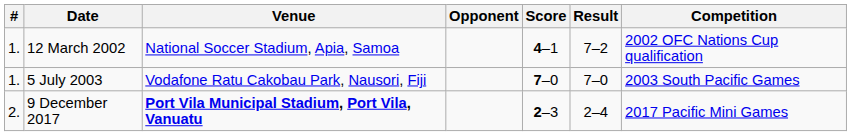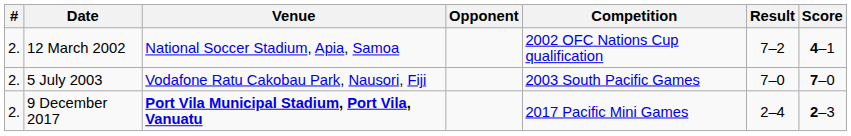columns swapped: Score <-> Competition
12 March 2002 | #: 1. -> 2.
5 July 2003 | #: 1. -> 2.
